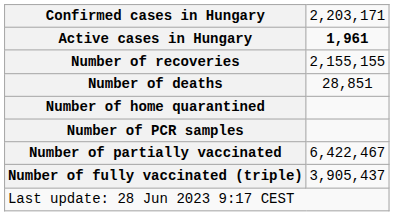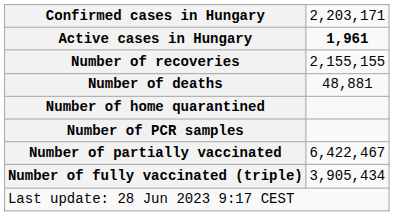Number of deaths | column 2: 28,851 -> 48,881
Number of fully vaccinated (triple) | column 2: 3,905,437 -> 3,905,434
